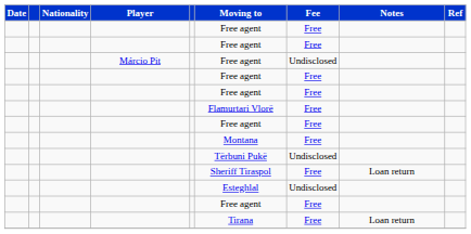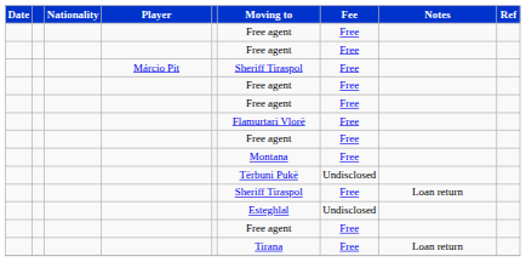Márcio Pit | Moving to: Free agent -> Sheriff Tiraspol
Márcio Pit | Fee: Undisclosed -> Free
